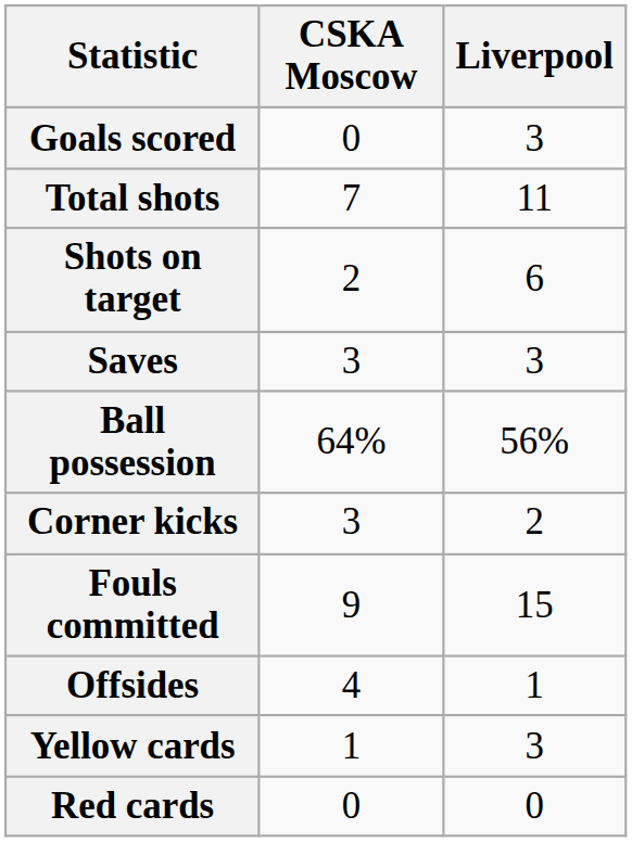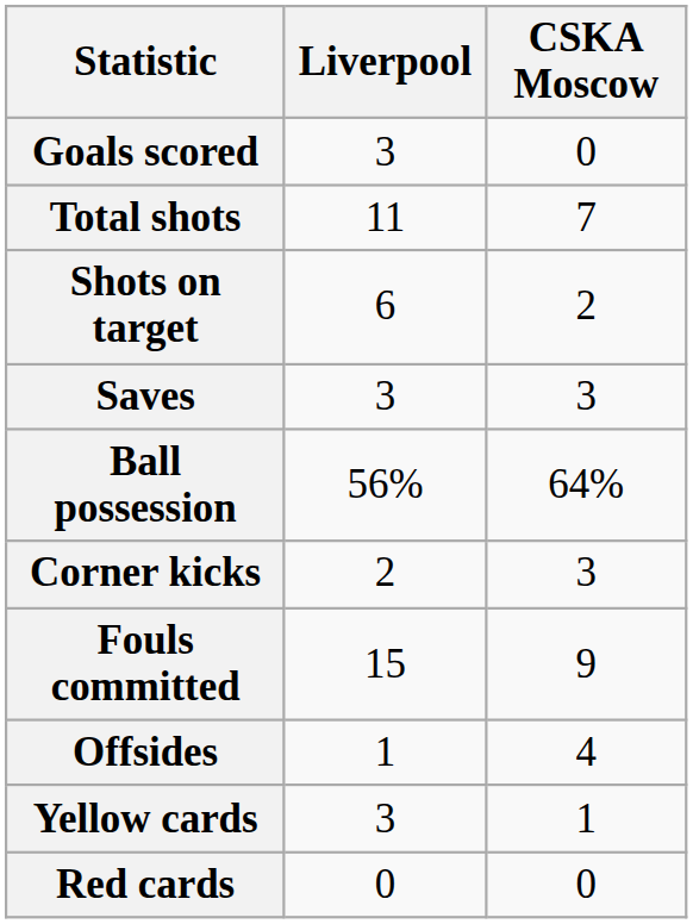columns swapped: Liverpool <-> CSKA Moscow
